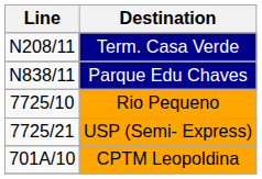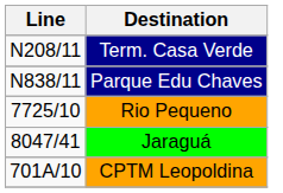- row: 7725/21 | USP (Semi- Express)
+ row: 8047/41 | Jaraguá
